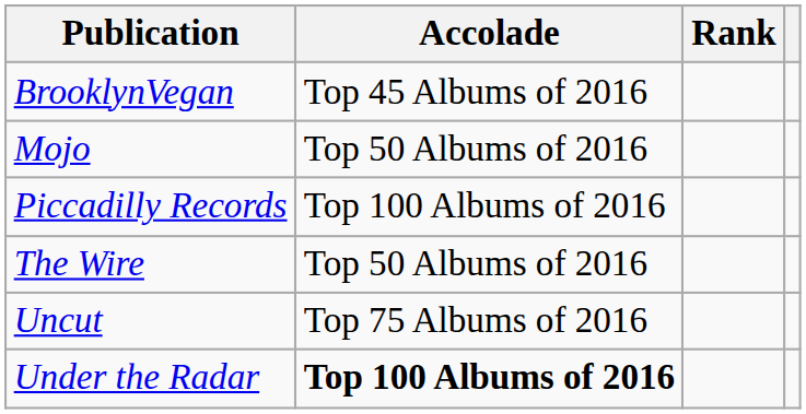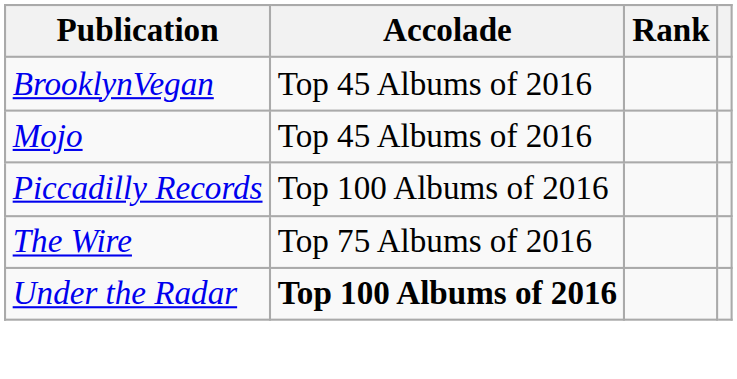Mojo | Accolade: Top 50 Albums of 2016 -> Top 45 Albums of 2016
The Wire | Accolade: Top 50 Albums of 2016 -> Top 75 Albums of 2016
- row: Uncut | Top 75 Albums of 2016
